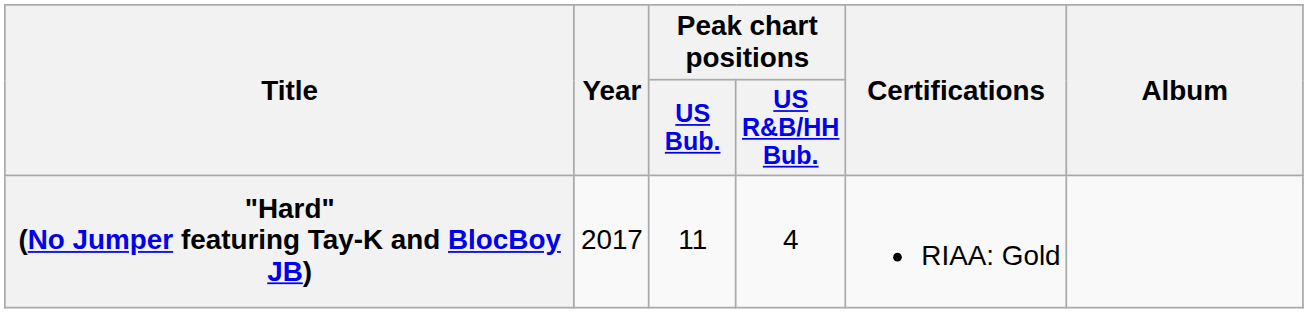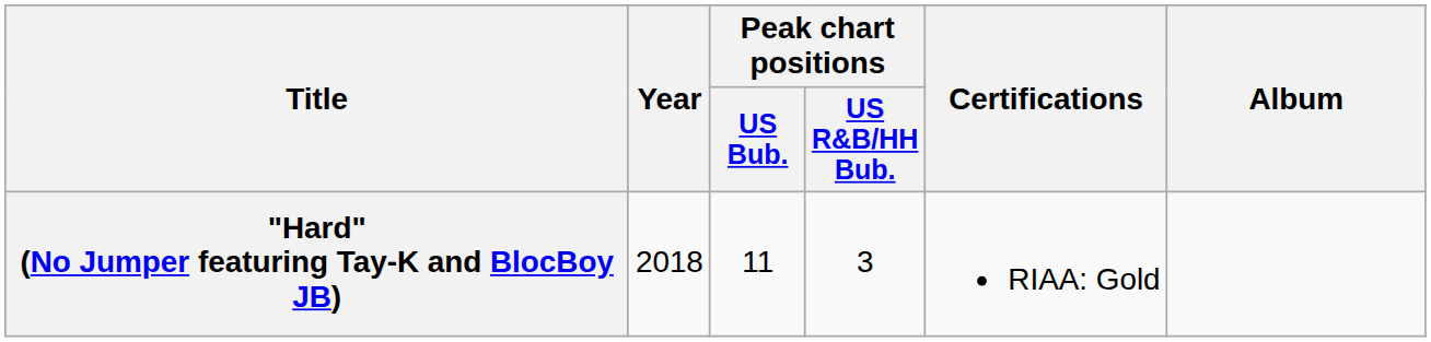"Hard" (No Jumper featuring Tay-K and BlocBoy JB) | Year: 2017 -> 2018
"Hard" (No Jumper featuring Tay-K and BlocBoy JB) | Peak chart positions / US R&B/HH Bub.: 4 -> 3
